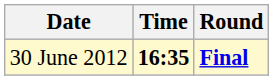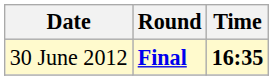columns swapped: Time <-> Round
